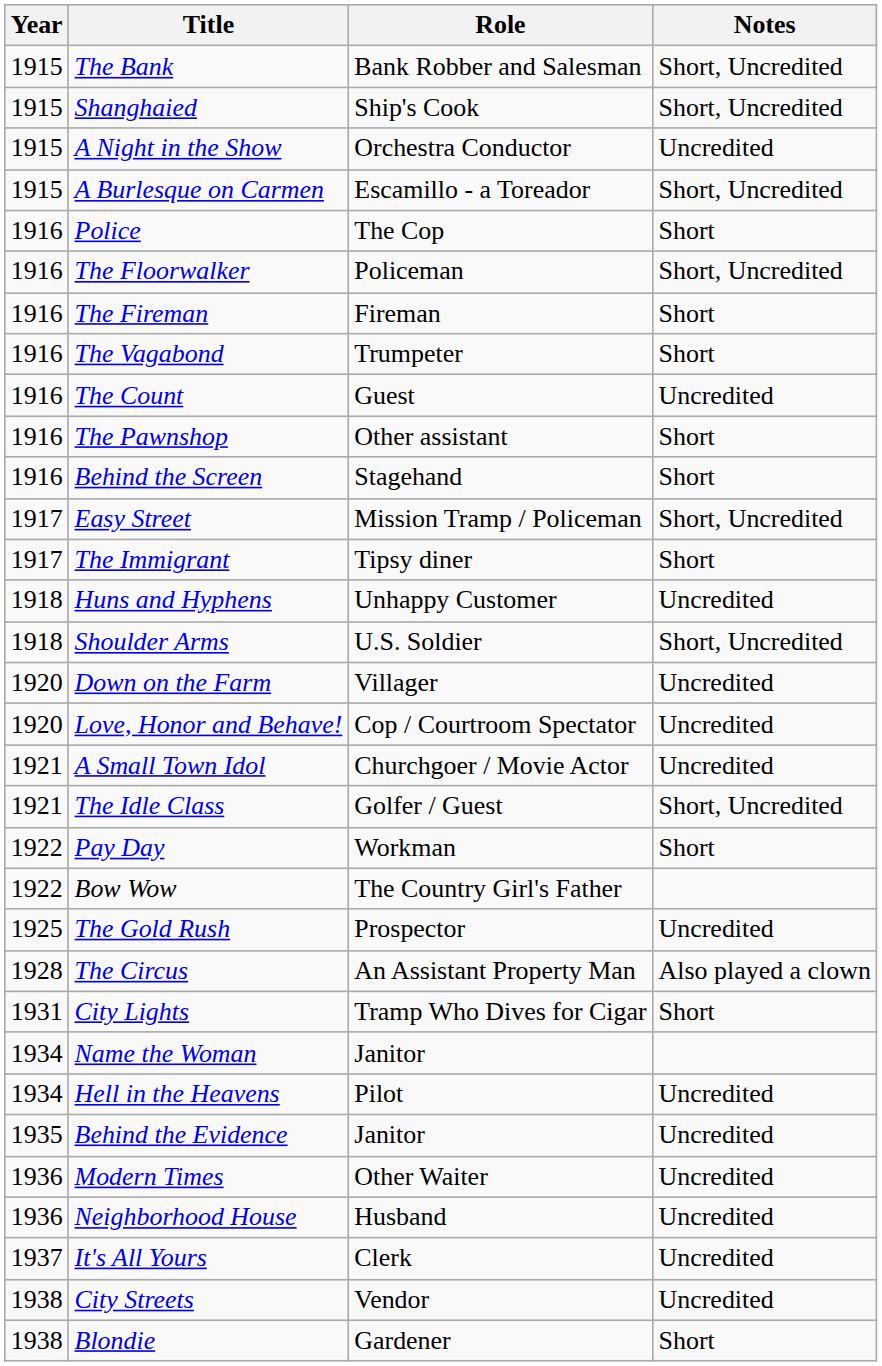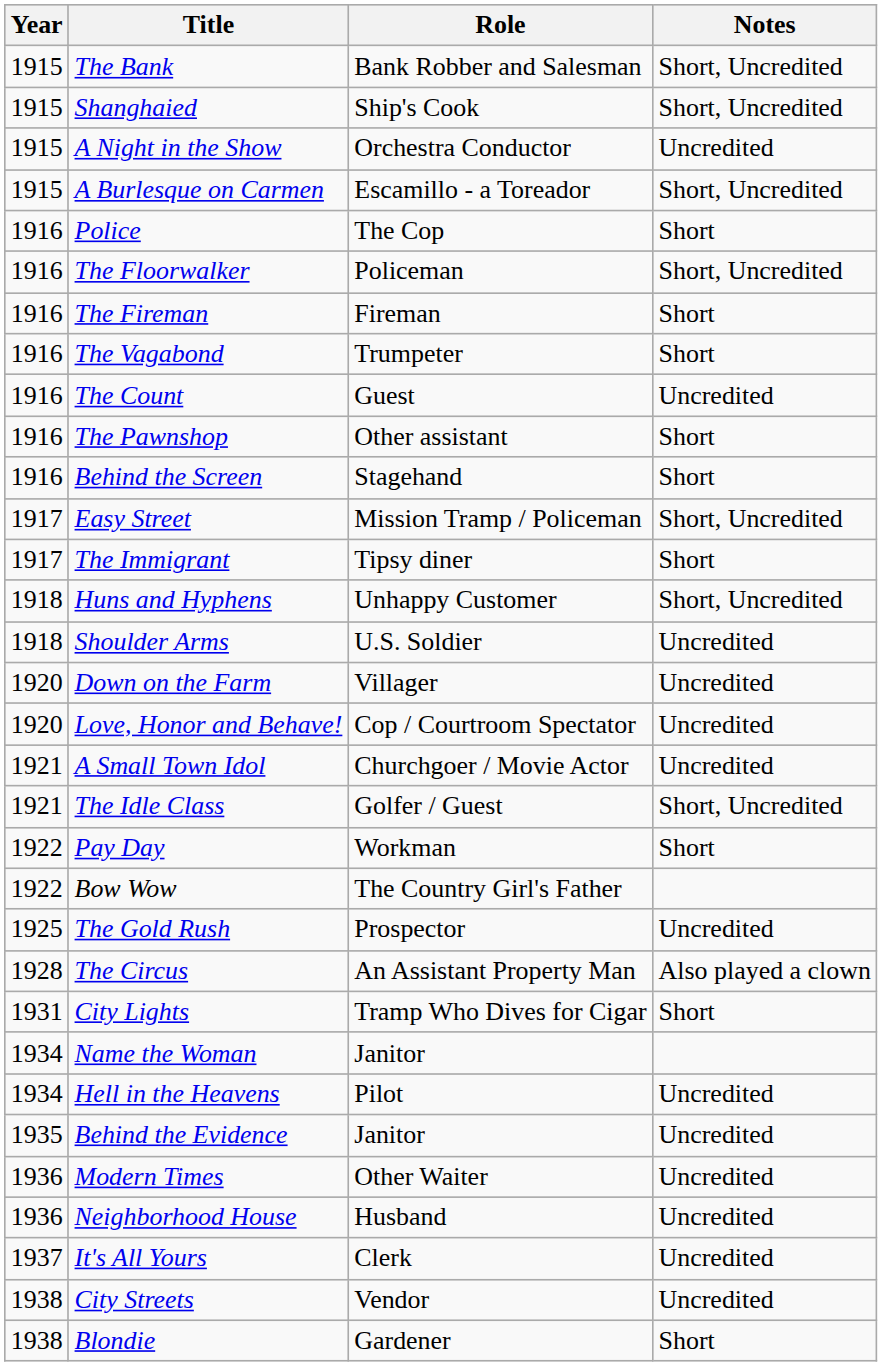Huns and Hyphens | Notes: Uncredited -> Short, Uncredited
Shoulder Arms | Notes: Short, Uncredited -> Uncredited
